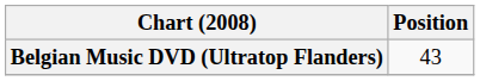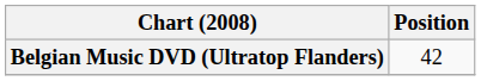Belgian Music DVD (Ultratop Flanders) | Position: 43 -> 42
